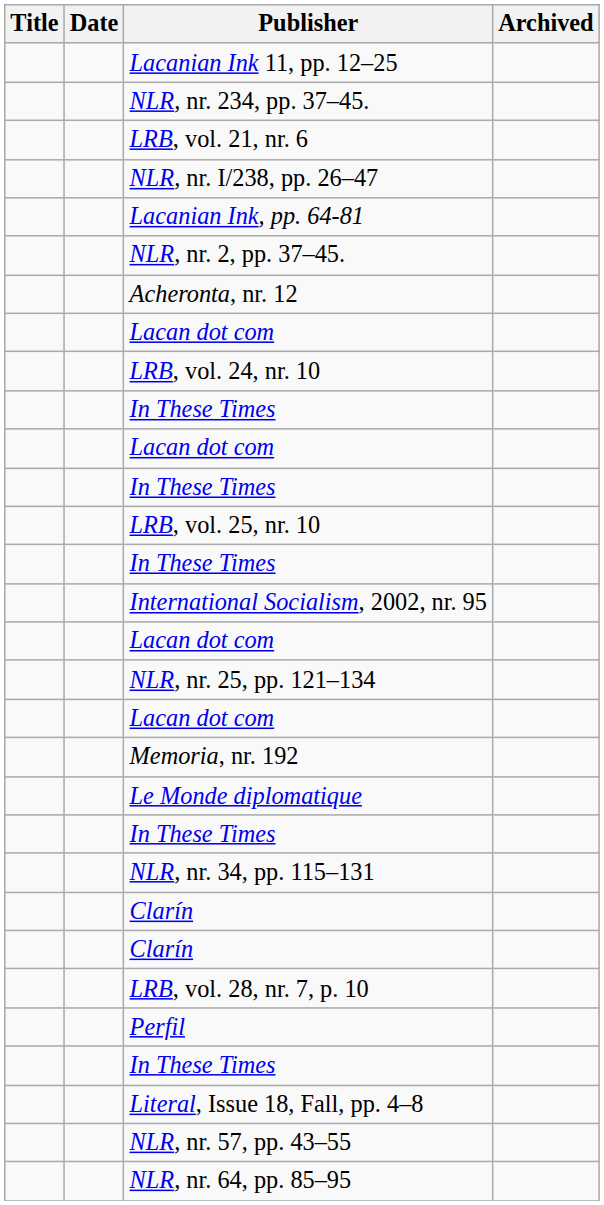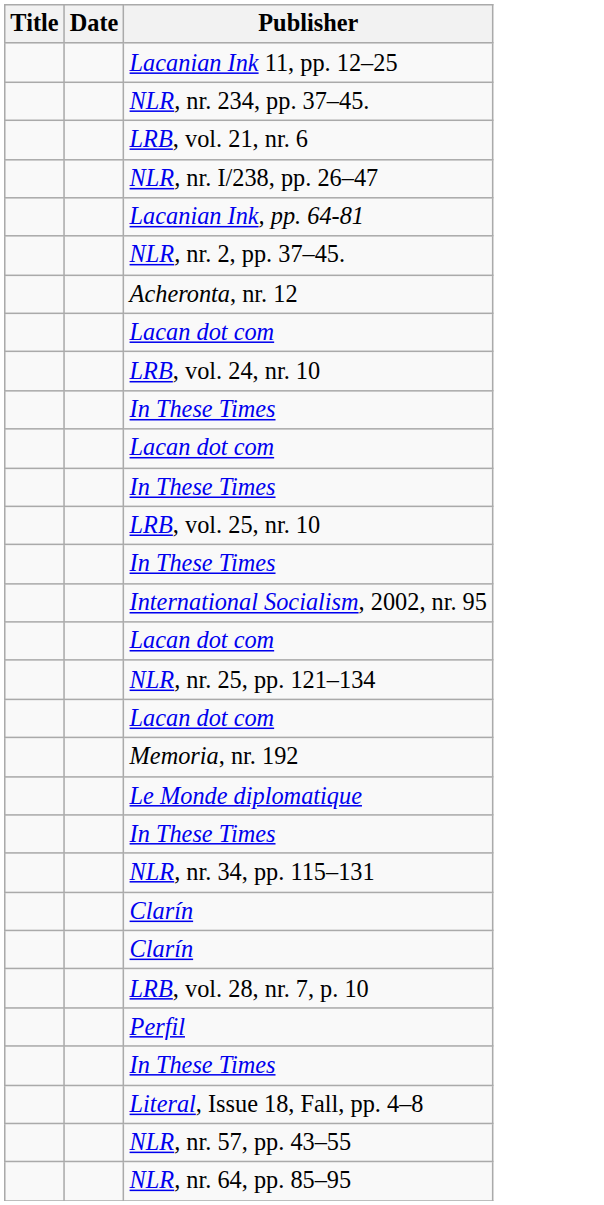- column: Archived
